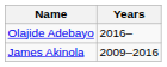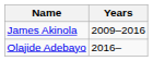rows swapped: James Akinola <-> Olajide Adebayo
